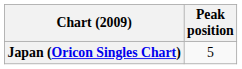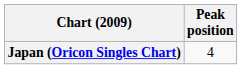Japan (Oricon Singles Chart) | Peak position: 5 -> 4
